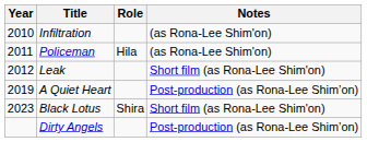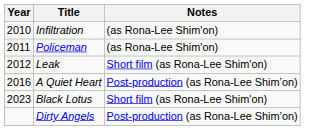- column: Role | Hila | Shira
A Quiet Heart | Year: 2019 -> 2016
